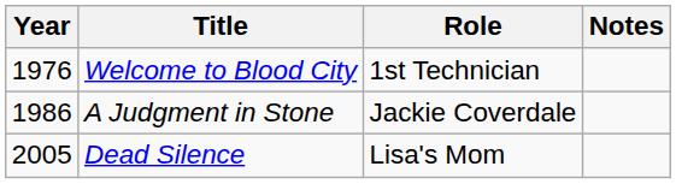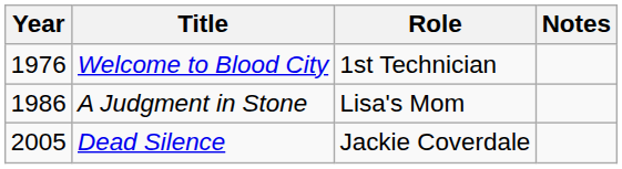A Judgment in Stone | Role: Jackie Coverdale -> Lisa's Mom
Dead Silence | Role: Lisa's Mom -> Jackie Coverdale
